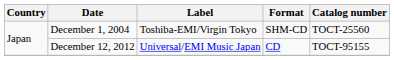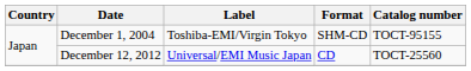December 1, 2004 | Catalog number: TOCT-25560 -> TOCT-95155
December 12, 2012 | Catalog number: TOCT-95155 -> TOCT-25560
